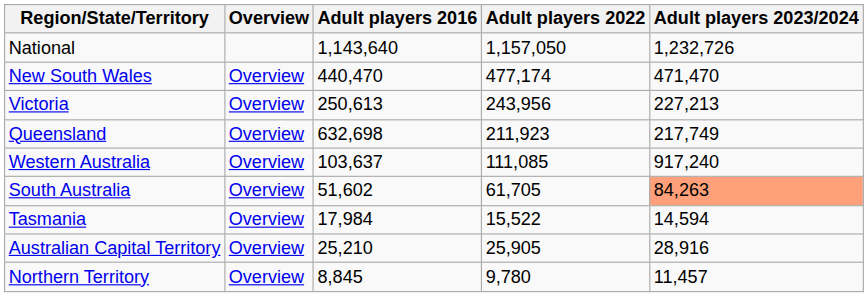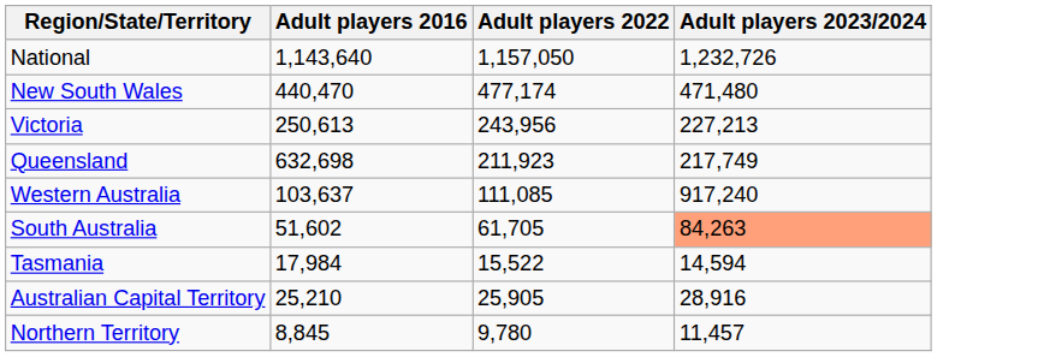- column: Overview | Overview | Overview | Overview | Overview | Overview | Overview | Overview | Overview
New South Wales | Adult players 2023/2024: 471,470 -> 471,480
